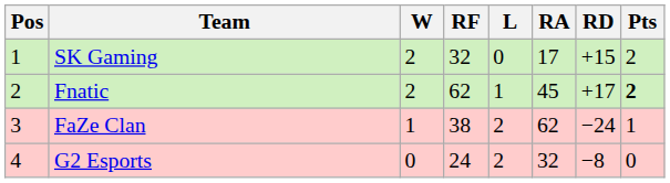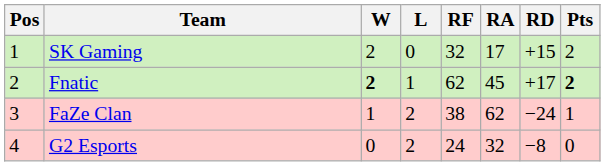columns swapped: L <-> RF
Fnatic | W: normal -> bold
